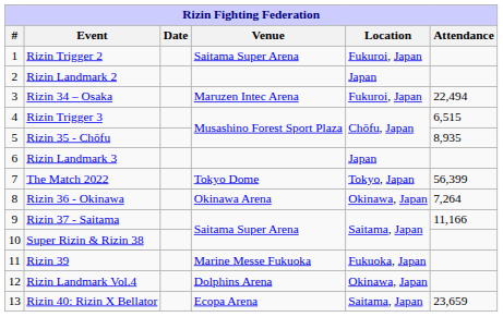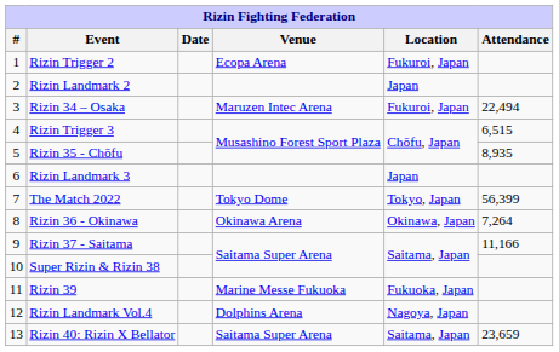Rizin Trigger 2 | Venue: Saitama Super Arena -> Ecopa Arena
Rizin Landmark Vol.4 | Location: Okinawa, Japan -> Nagoya, Japan
Rizin 40: Rizin X Bellator | Venue: Ecopa Arena -> Saitama Super Arena
